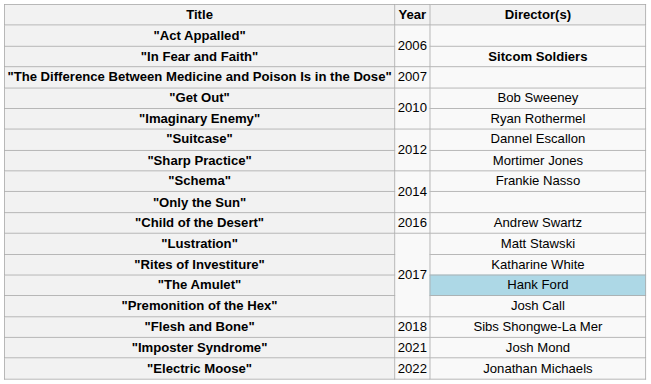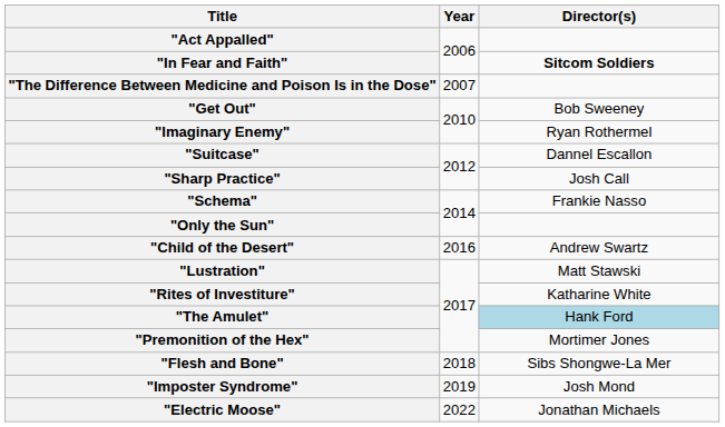"Sharp Practice" | Director(s): Mortimer Jones -> Josh Call
"Premonition of the Hex" | Director(s): Josh Call -> Mortimer Jones
"Imposter Syndrome" | Year: 2021 -> 2019
